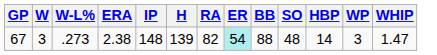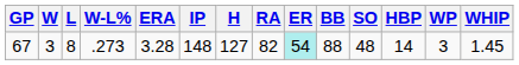+ column: L | 8
67 | ERA: 2.38 -> 3.28
67 | H: 139 -> 127
67 | WHIP: 1.47 -> 1.45
